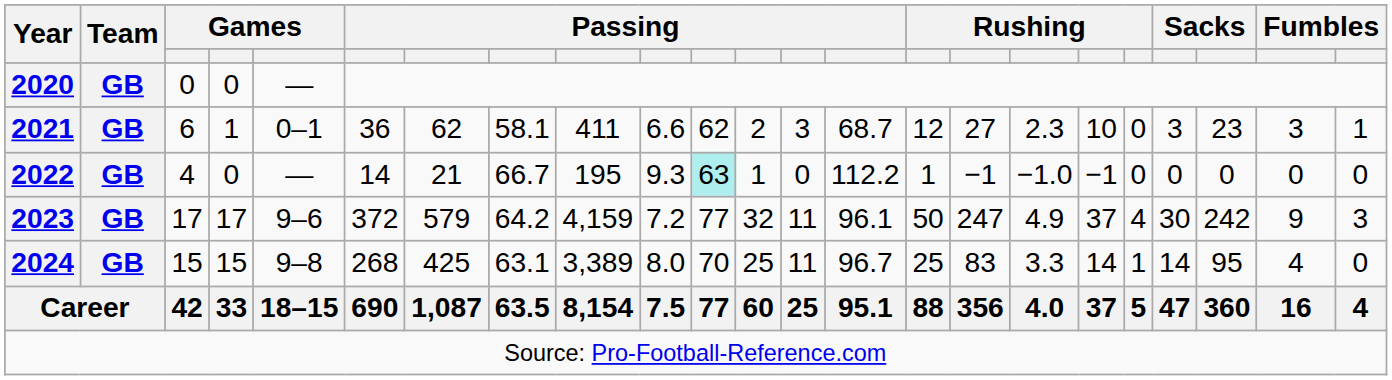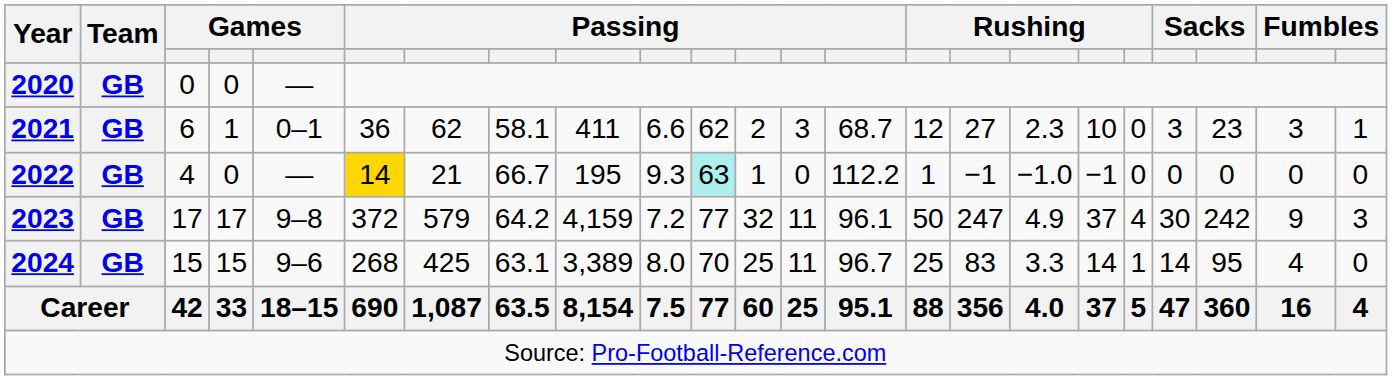2022 | column 6: no background -> gold background
2023 | column 5: 9–6 -> 9–8
2024 | column 5: 9–8 -> 9–6
